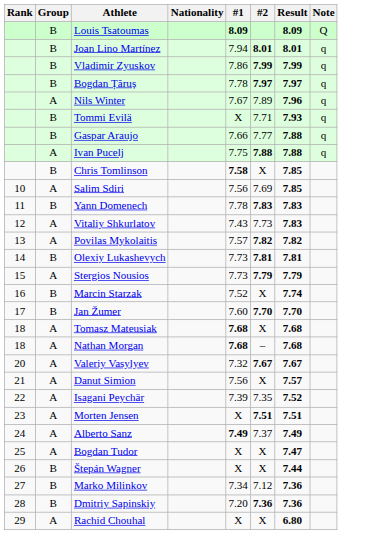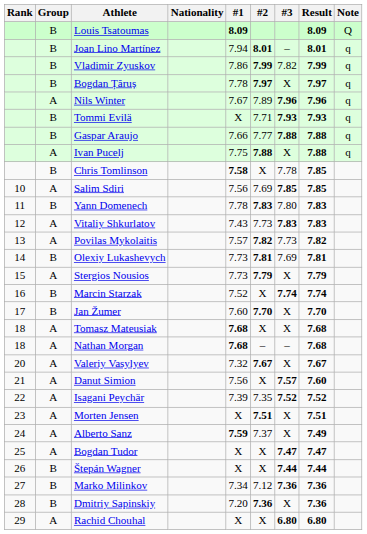+ column: #3 | – | 7.82 | X | 7.96 | 7.93 | 7.88 | X | 7.78 | 7.85 | 7.80 | 7.83 | 7.73 | 7.69 | X | 7.74 | X | X | – | X | 7.57 | 7.52 | X | X | 7.47 | 7.44 | 7.36 | X | 6.80
Danut Simion | Result: 7.57 -> 7.60
Alberto Sanz | #1: 7.49 -> 7.59
